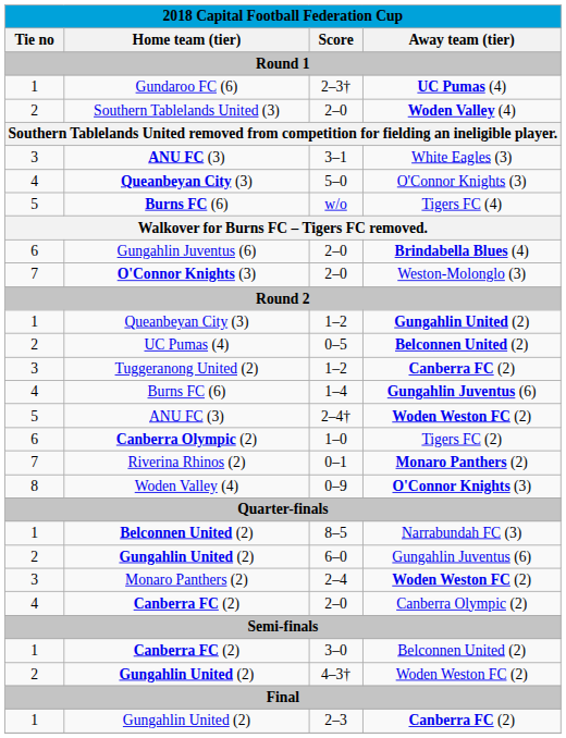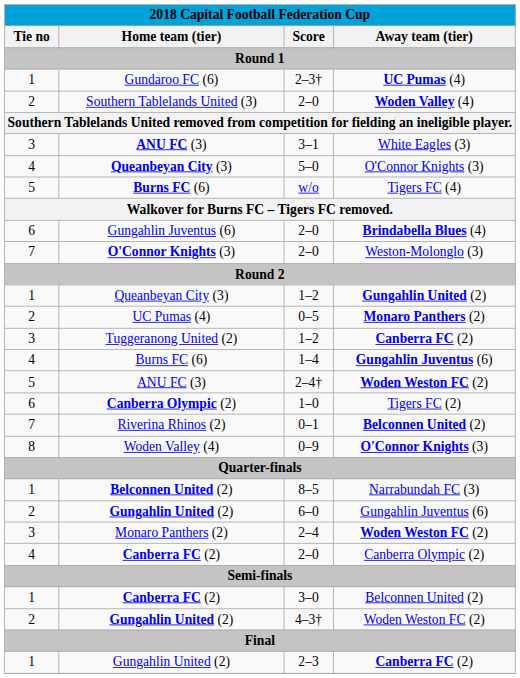0–5 | Away team (tier): Belconnen United (2) -> Monaro Panthers (2)
0–1 | Away team (tier): Monaro Panthers (2) -> Belconnen United (2)
